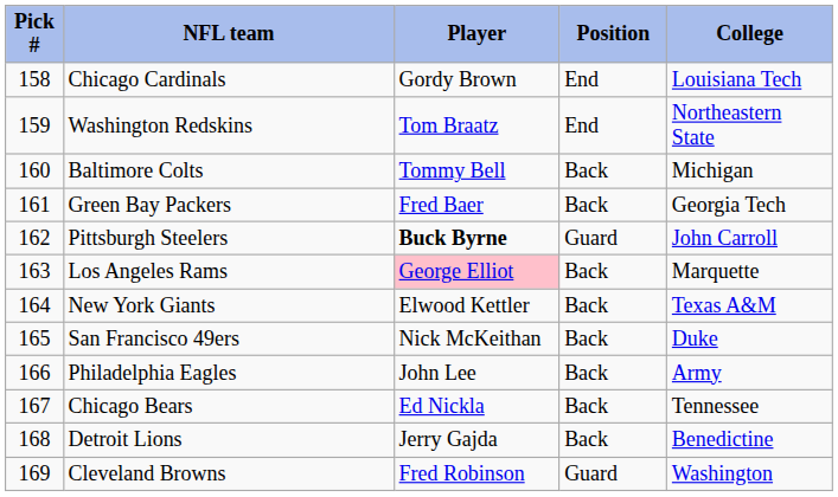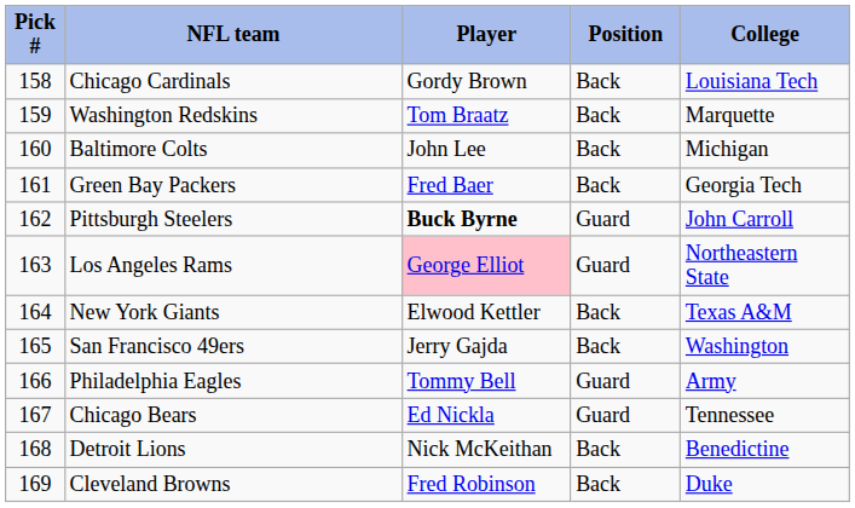Chicago Cardinals | Position: End -> Back
Washington Redskins | Position: End -> Back
Washington Redskins | College: Northeastern State -> Marquette
Baltimore Colts | Player: Tommy Bell -> John Lee
Los Angeles Rams | Position: Back -> Guard
Los Angeles Rams | College: Marquette -> Northeastern State
San Francisco 49ers | Player: Nick McKeithan -> Jerry Gajda
San Francisco 49ers | College: Duke -> Washington
Philadelphia Eagles | Player: John Lee -> Tommy Bell
Philadelphia Eagles | Position: Back -> Guard
Chicago Bears | Position: Back -> Guard
Detroit Lions | Player: Jerry Gajda -> Nick McKeithan
Cleveland Browns | Position: Guard -> Back
Cleveland Browns | College: Washington -> Duke
